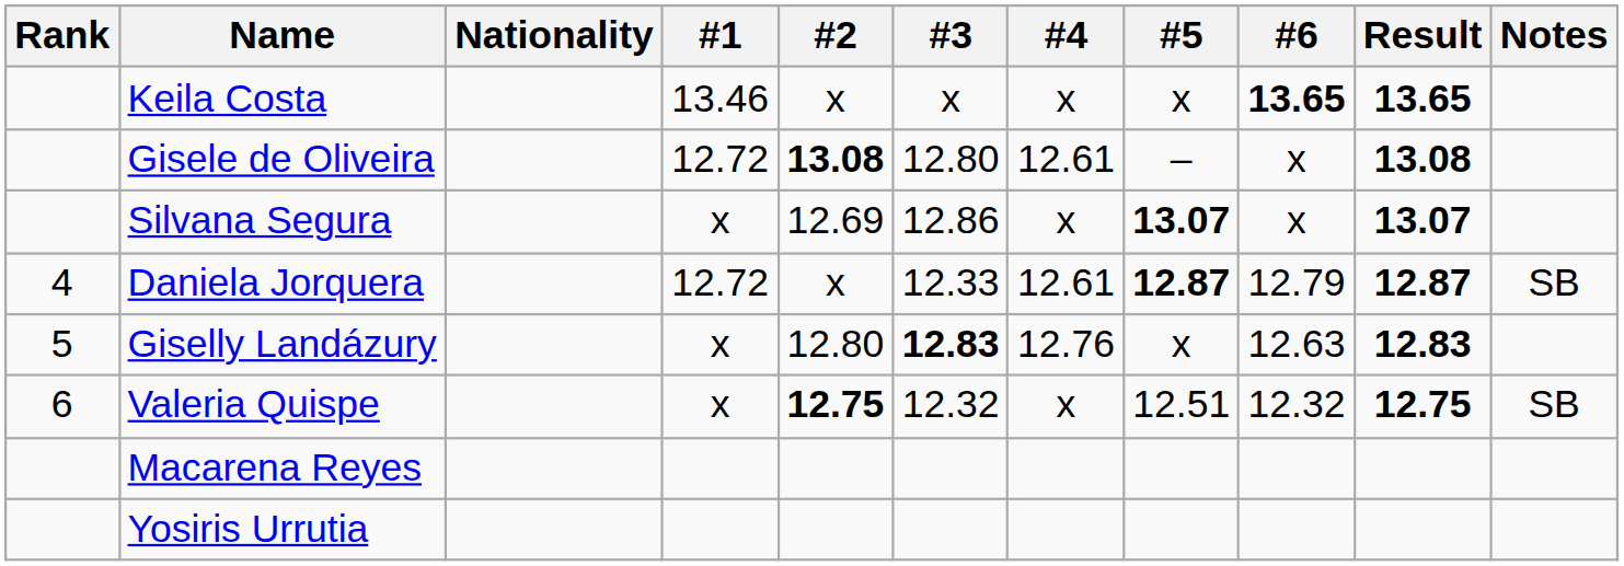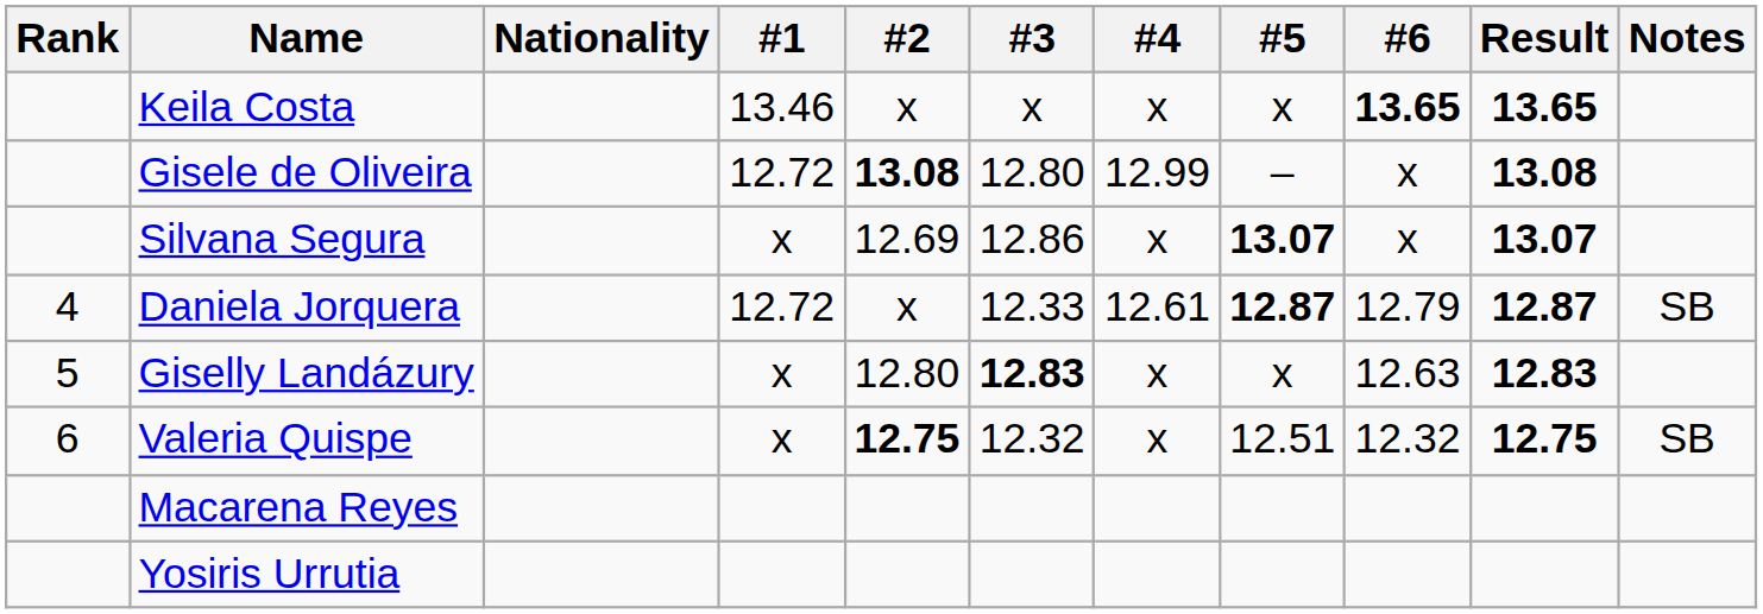Gisele de Oliveira | #4: 12.61 -> 12.99
Giselly Landázury | #4: 12.76 -> x
